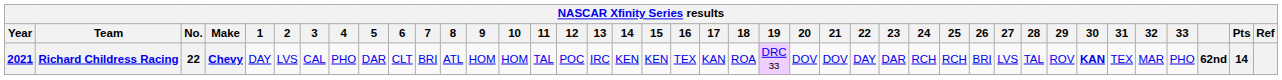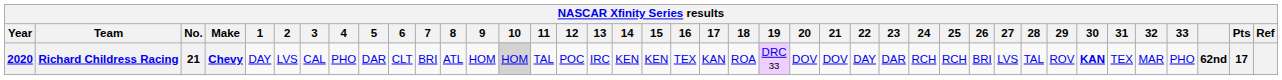Richard Childress Racing | Year: 2021 -> 2020
Richard Childress Racing | No.: 22 -> 21
Richard Childress Racing | 10: no background -> lightgrey background
Richard Childress Racing | Pts: 14 -> 17
